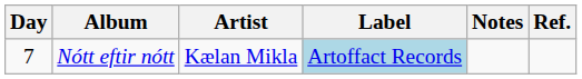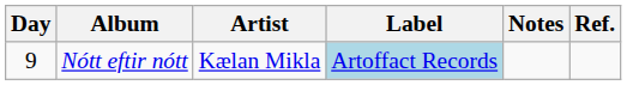Nótt eftir nótt | Day: 7 -> 9
